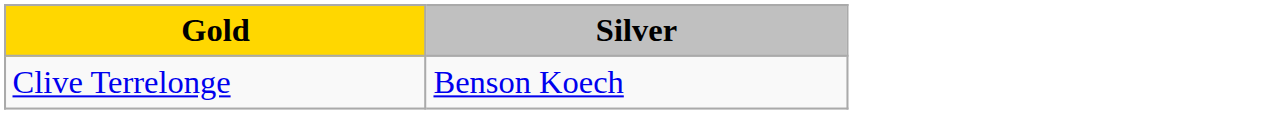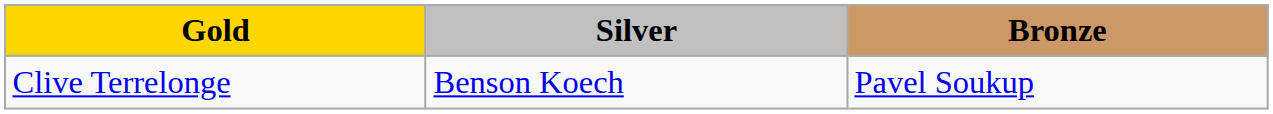+ column: Bronze | Pavel Soukup
